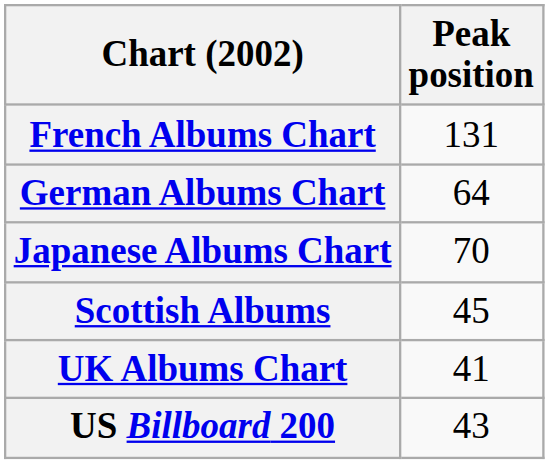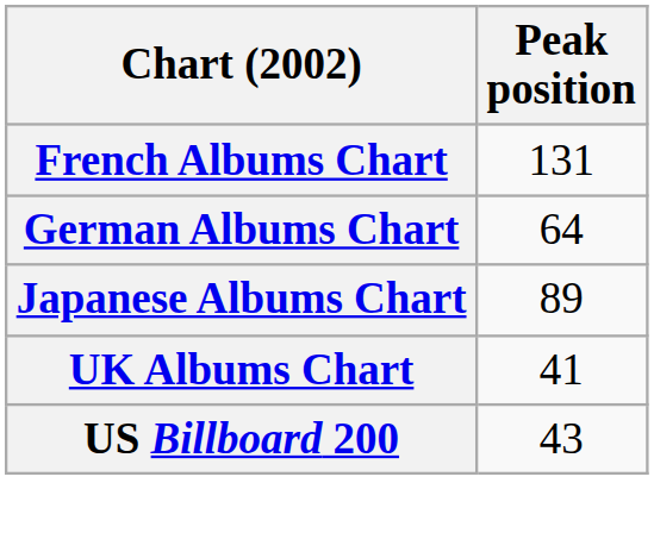Japanese Albums Chart | Peak position: 70 -> 89
- row: Scottish Albums | 45
